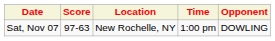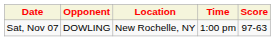columns swapped: Opponent <-> Score
